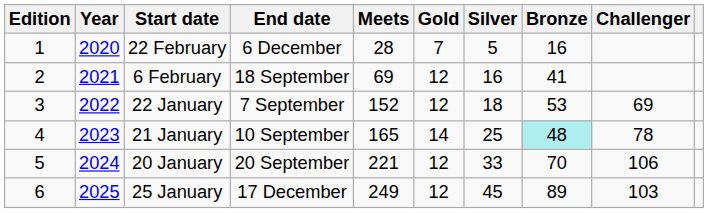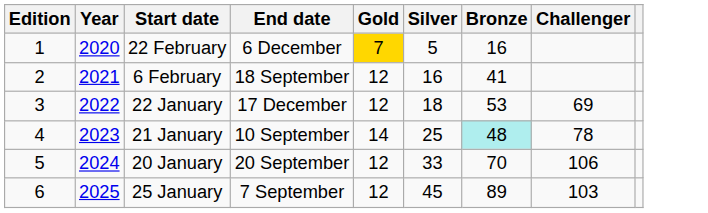- column: Meets | 28 | 69 | 152 | 165 | 221 | 249
22 February | Gold: no background -> gold background
22 January | End date: 7 September -> 17 December
25 January | End date: 17 December -> 7 September
